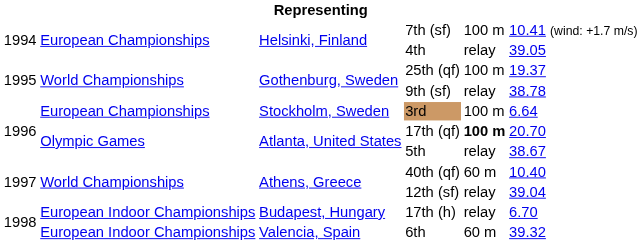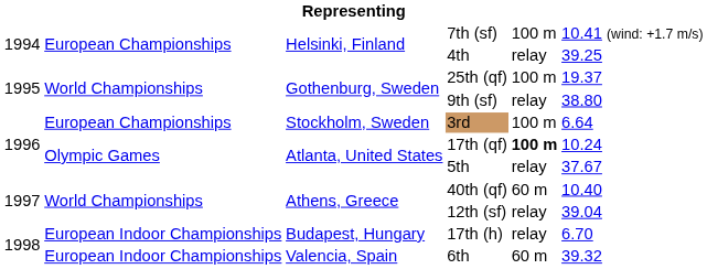4th | column 6: 39.05 -> 39.25
9th (sf) | column 6: 38.78 -> 38.80
17th (qf) | column 6: 20.70 -> 10.24
5th | column 6: 38.67 -> 37.67
